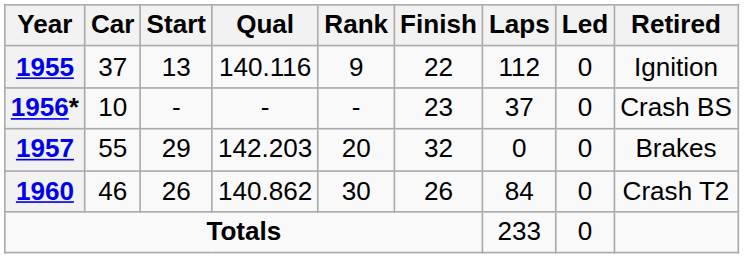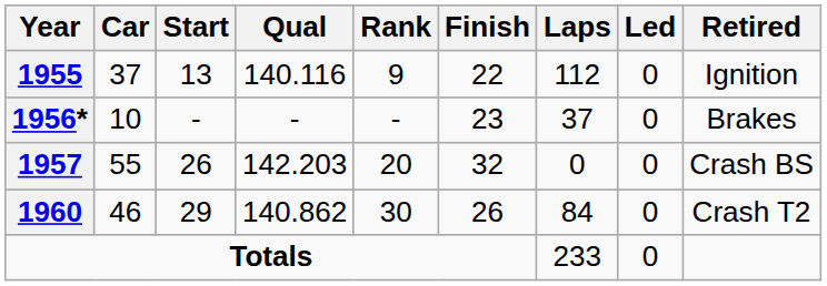1956* | Retired: Crash BS -> Brakes
1957 | Start: 29 -> 26
1957 | Retired: Brakes -> Crash BS
1960 | Start: 26 -> 29
